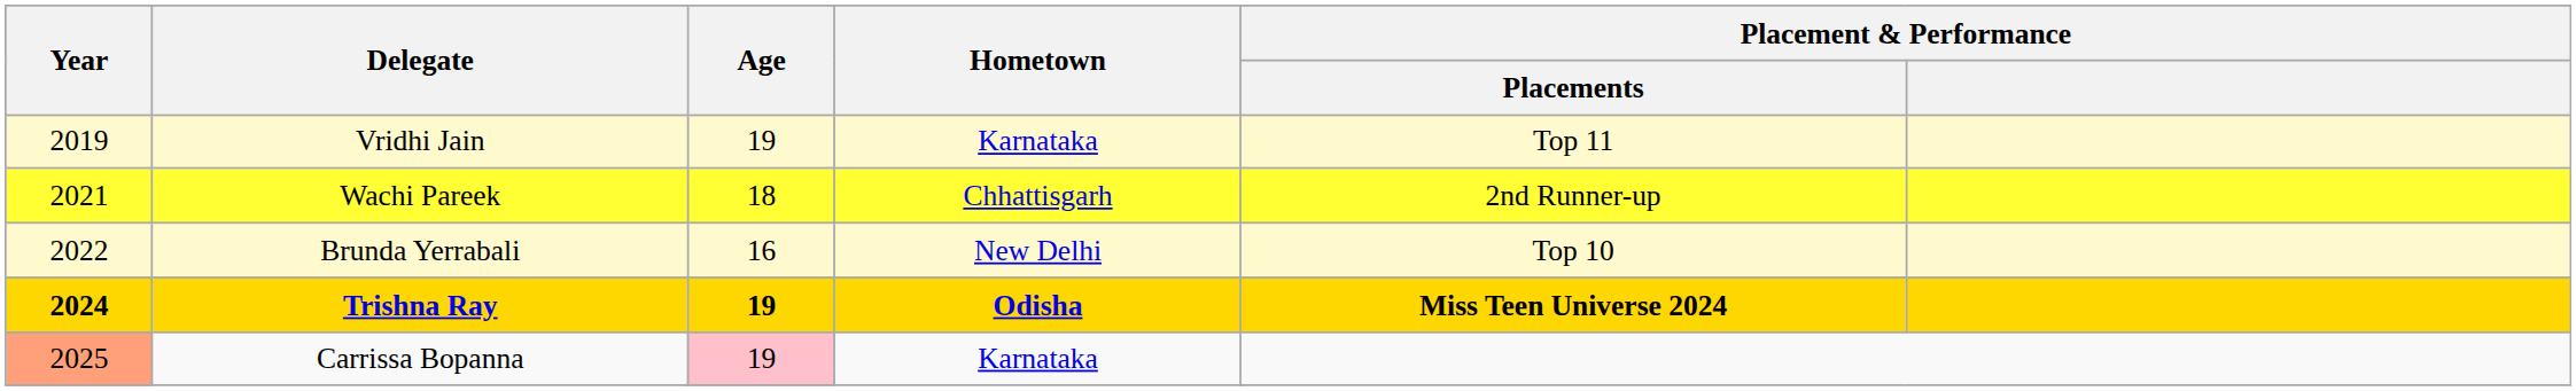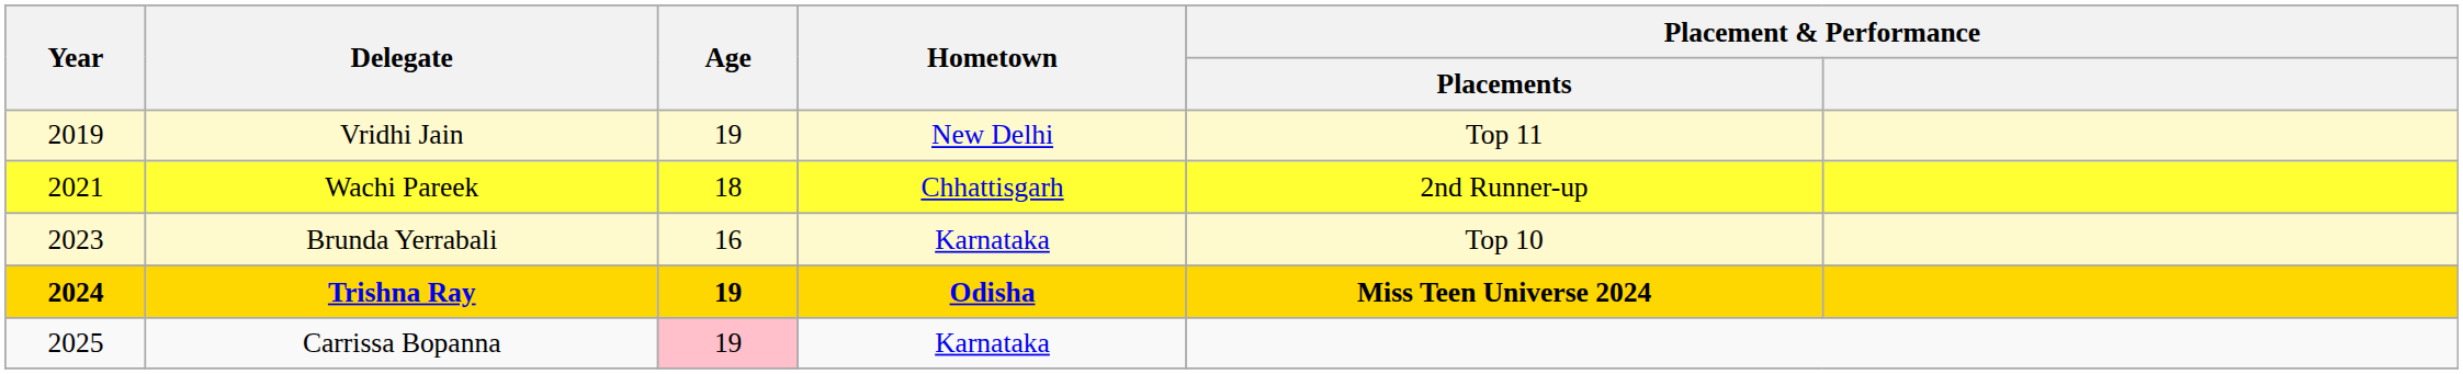Vridhi Jain | Hometown: Karnataka -> New Delhi
Brunda Yerrabali | Year: 2022 -> 2023
Brunda Yerrabali | Hometown: New Delhi -> Karnataka
Carrissa Bopanna | Year: lightsalmon background -> no background
